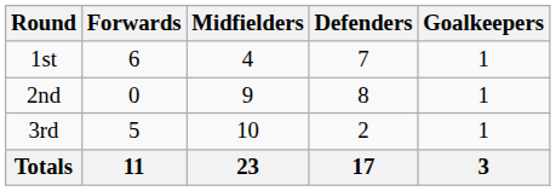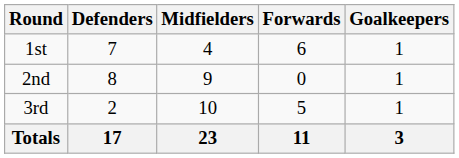columns swapped: Forwards <-> Defenders
